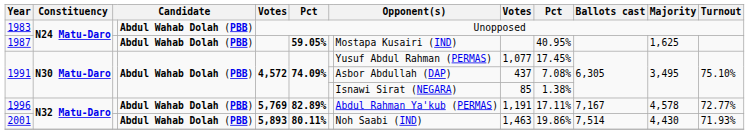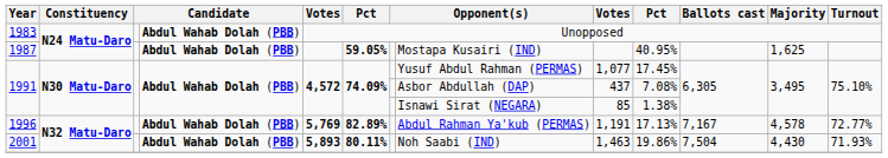1996 | column 10: 17.11% -> 17.13%
2001 | Ballots cast: 7,514 -> 7,504
